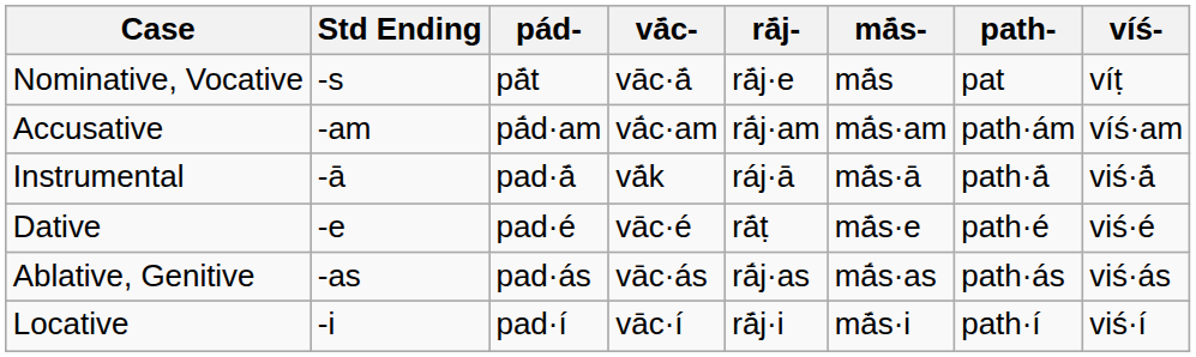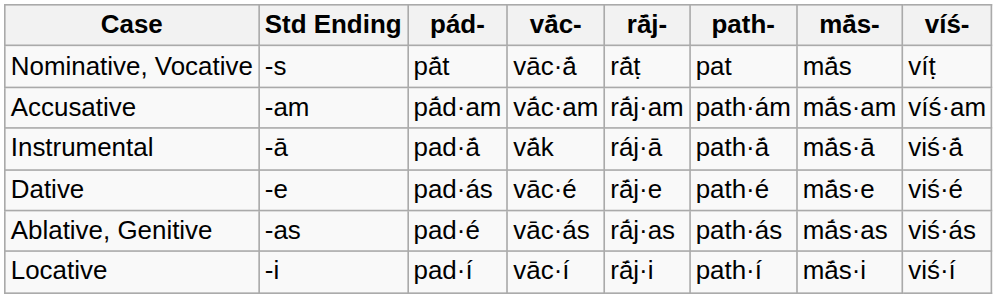columns swapped: path- <-> mā́s-
Nominative, Vocative | rā́j-: rā́j·e -> rā́ṭ
Dative | pád-: pad·é -> pad·ás
Dative | rā́j-: rā́ṭ -> rā́j·e
Ablative, Genitive | pád-: pad·ás -> pad·é
